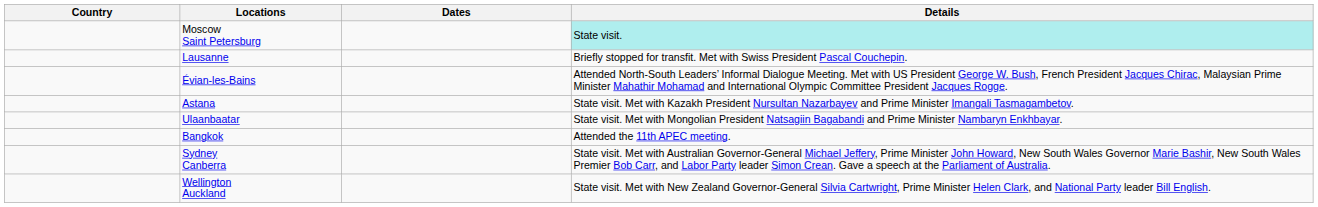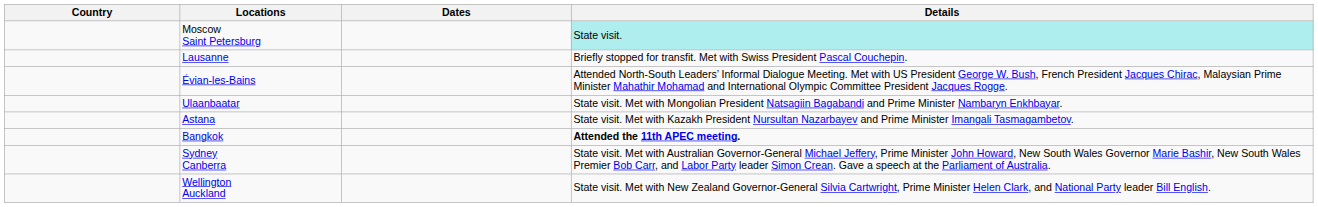rows swapped: Astana <-> Ulaanbaatar
Bangkok | Details: normal -> bold
